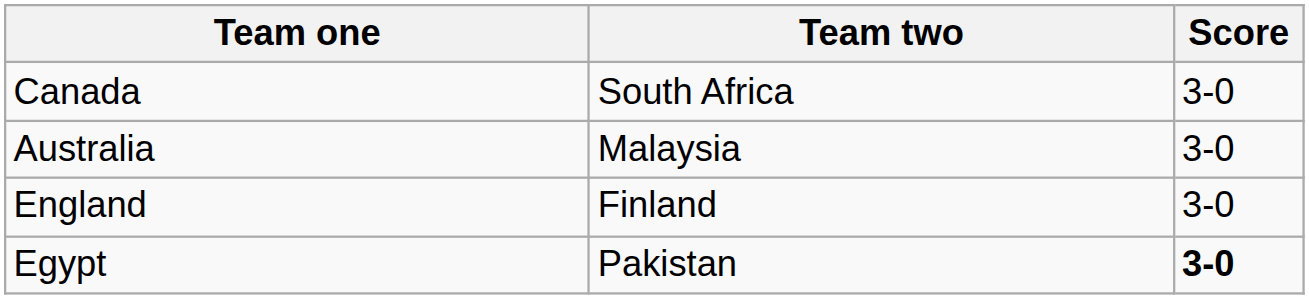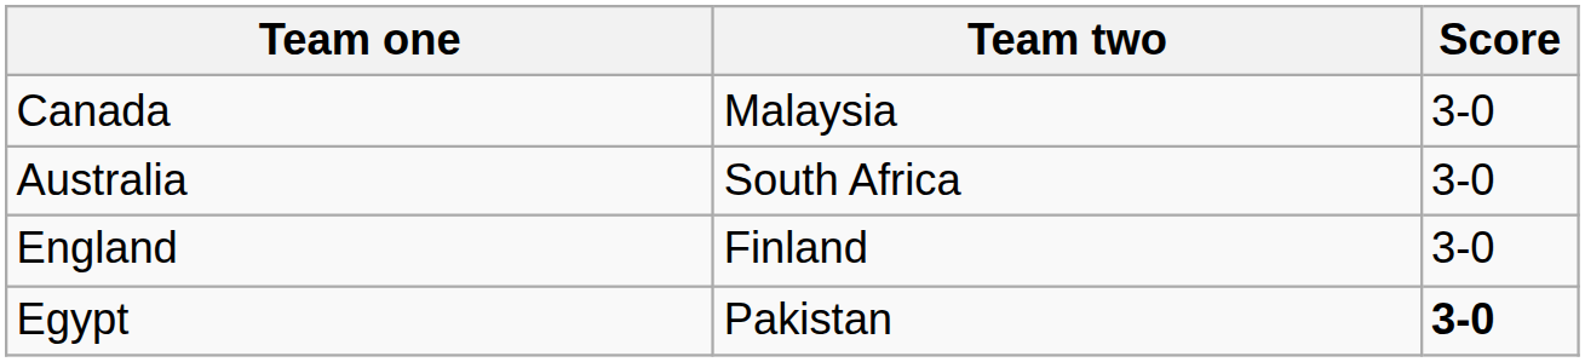Canada | Team two: South Africa -> Malaysia
Australia | Team two: Malaysia -> South Africa
